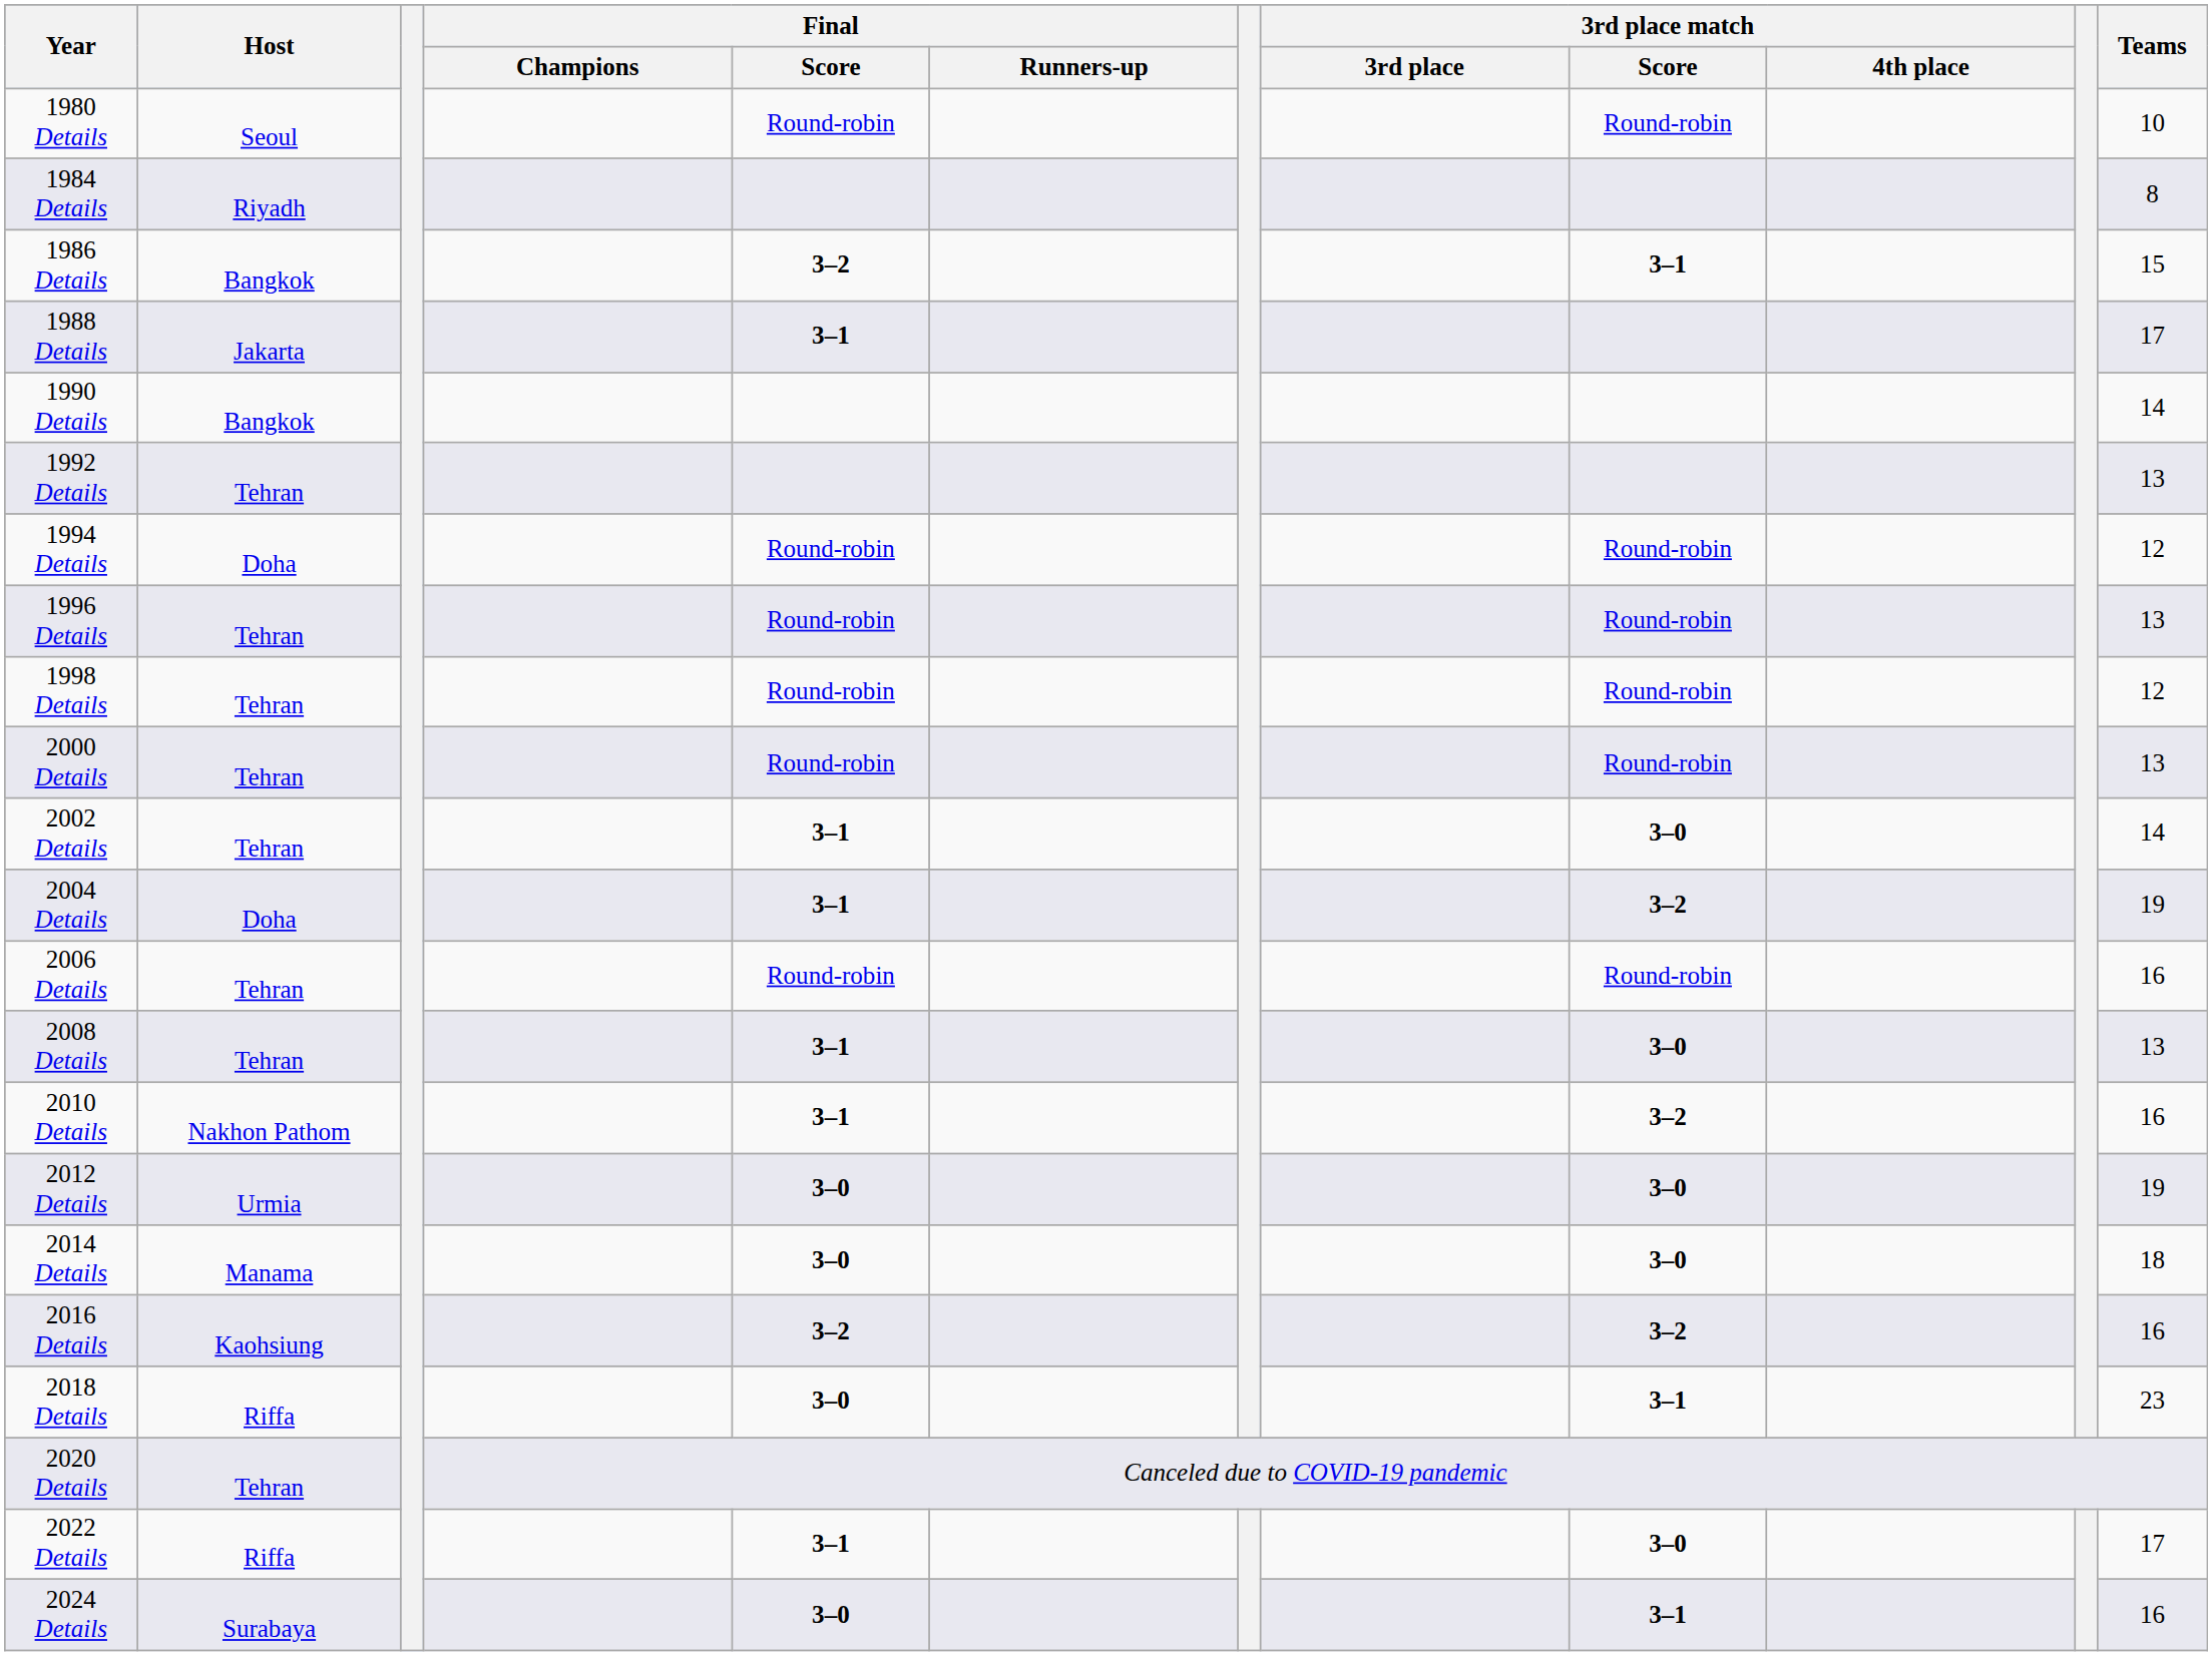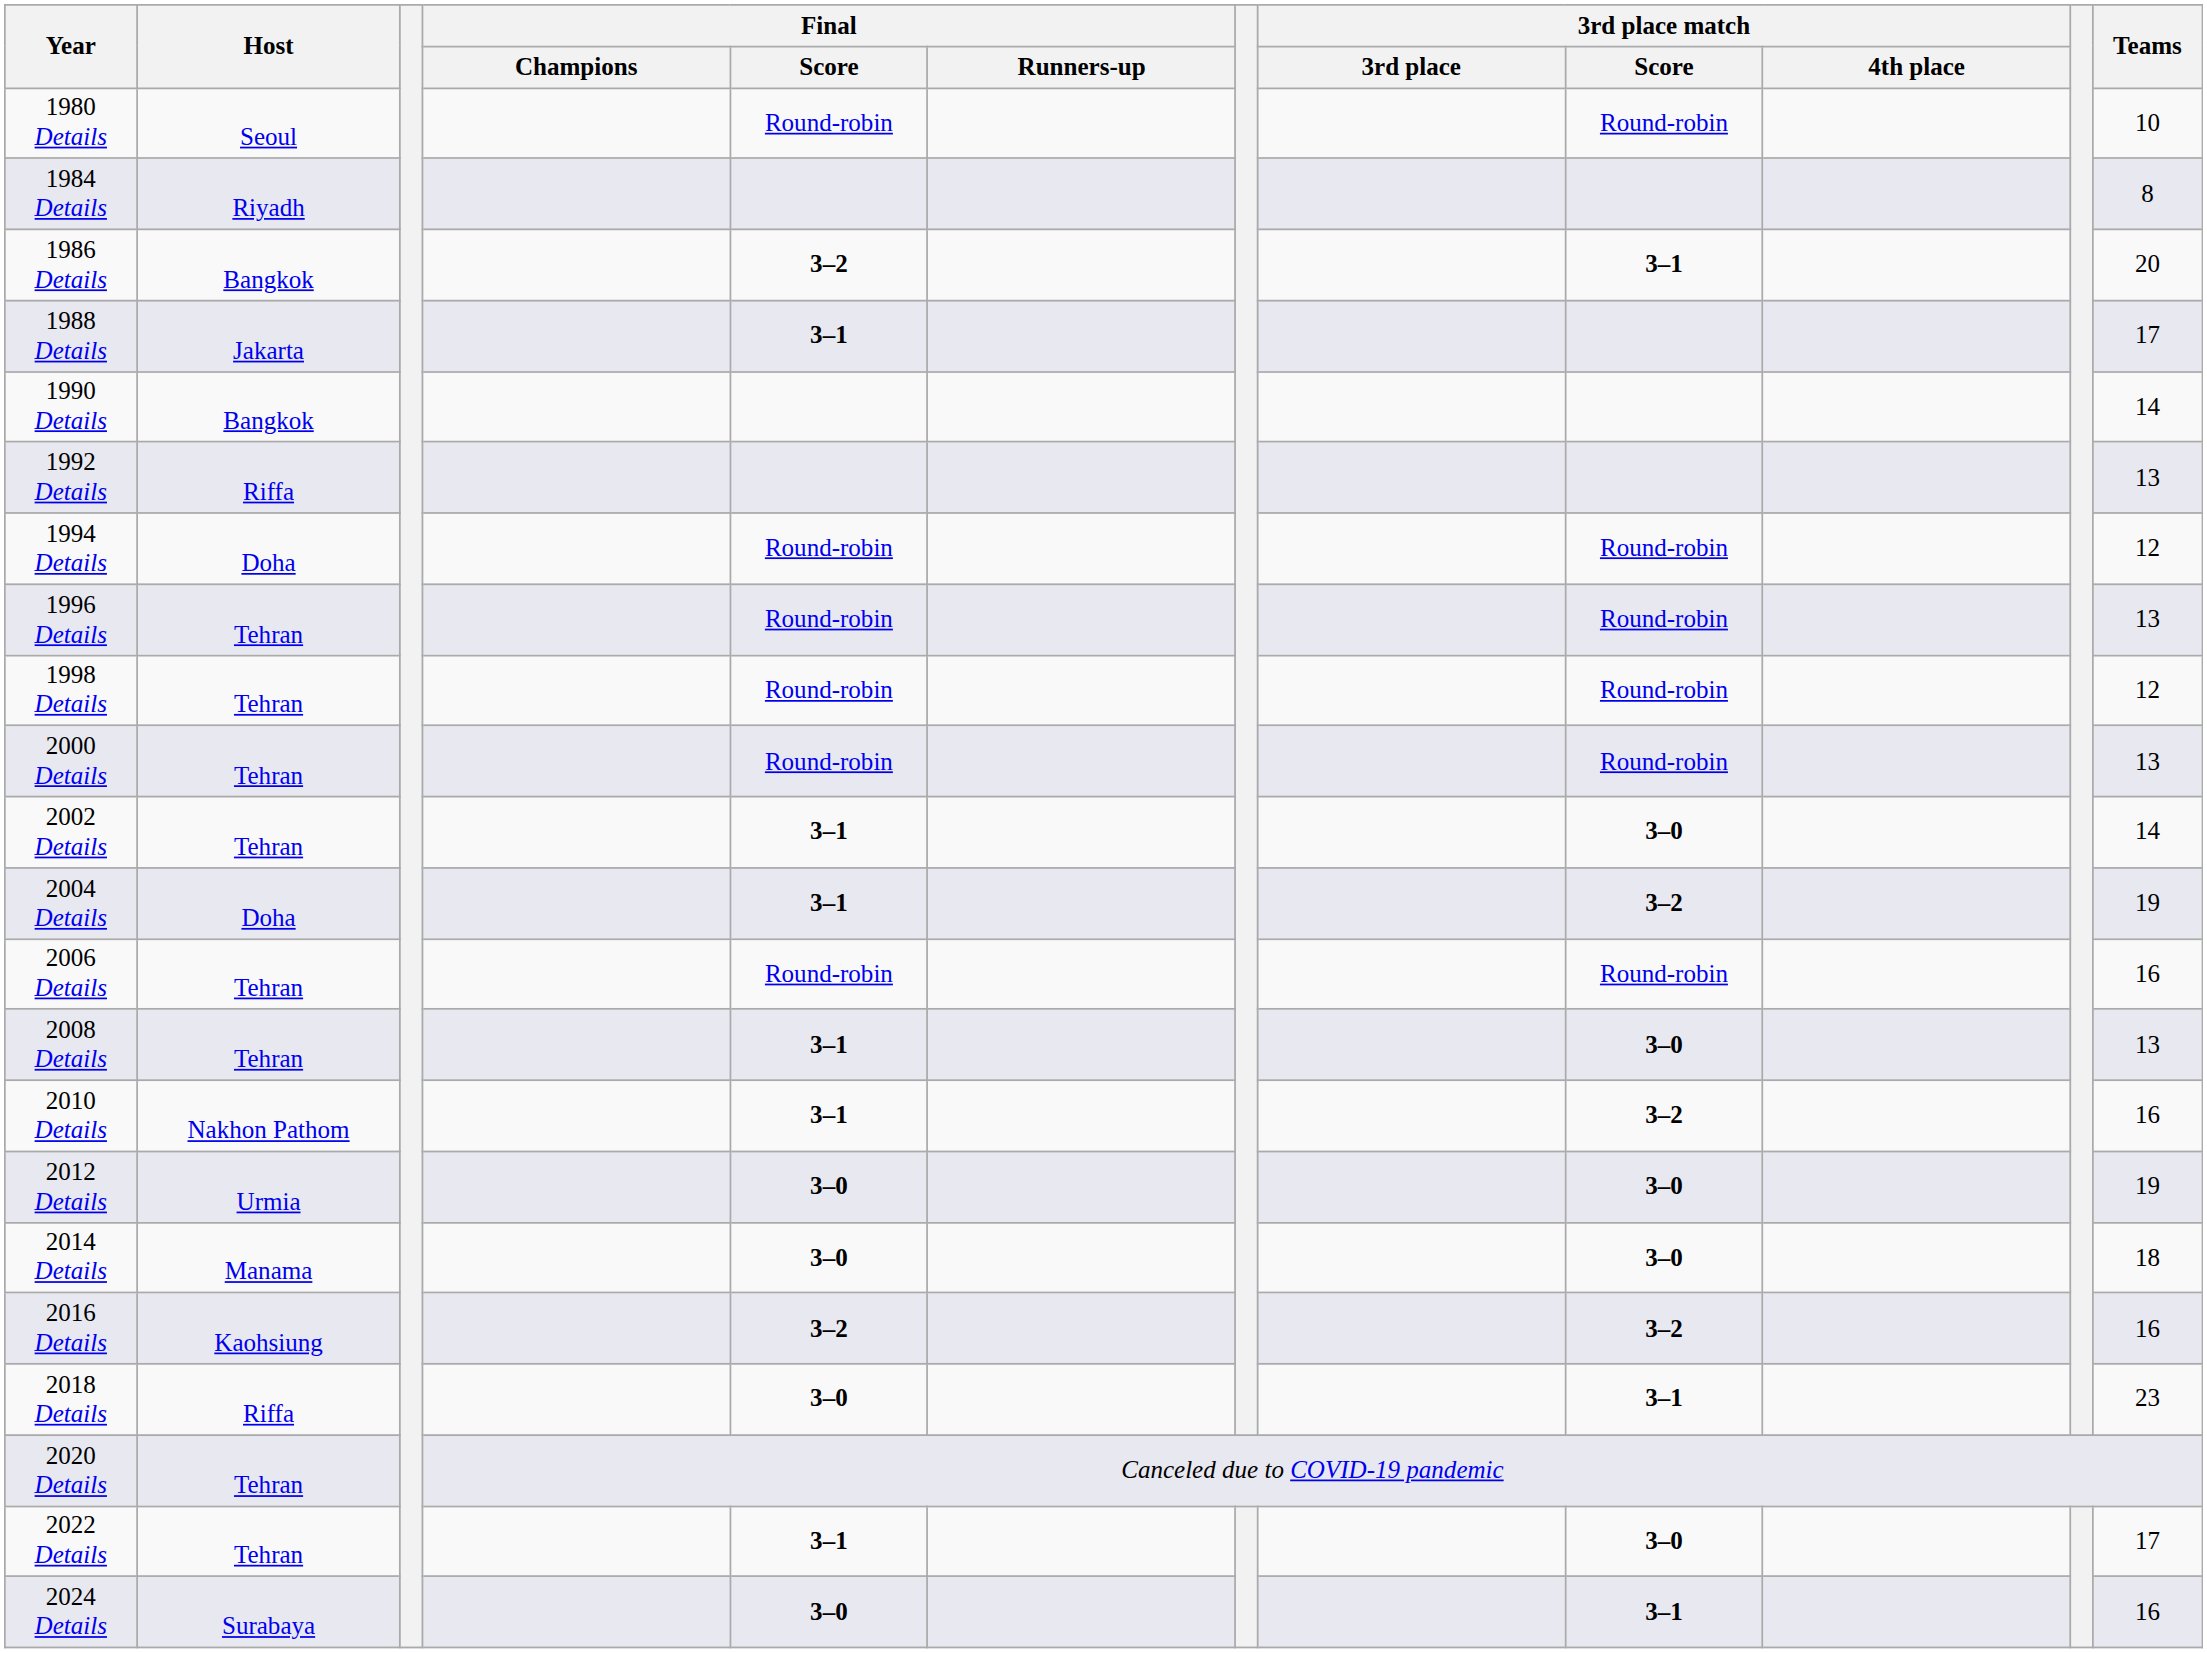1986 Details | Teams: 15 -> 20
1992 Details | Host: Tehran -> Riffa
2022 Details | Host: Riffa -> Tehran
